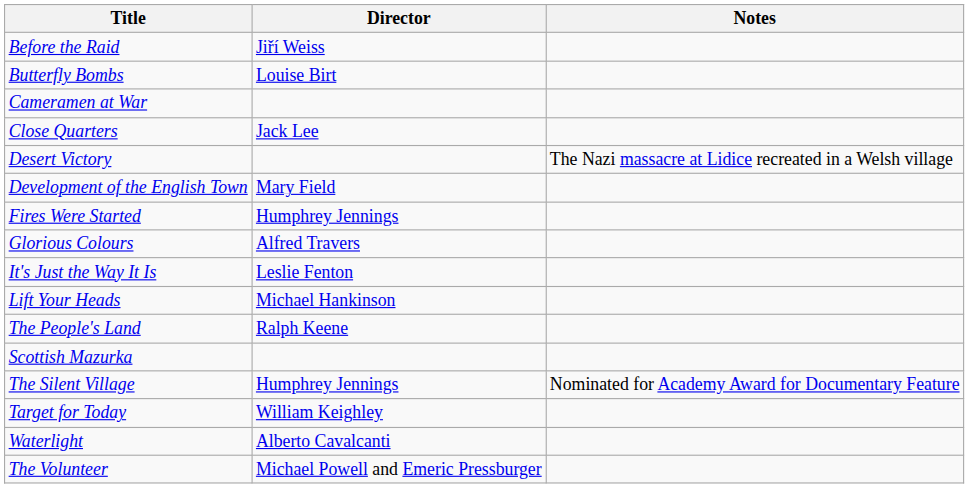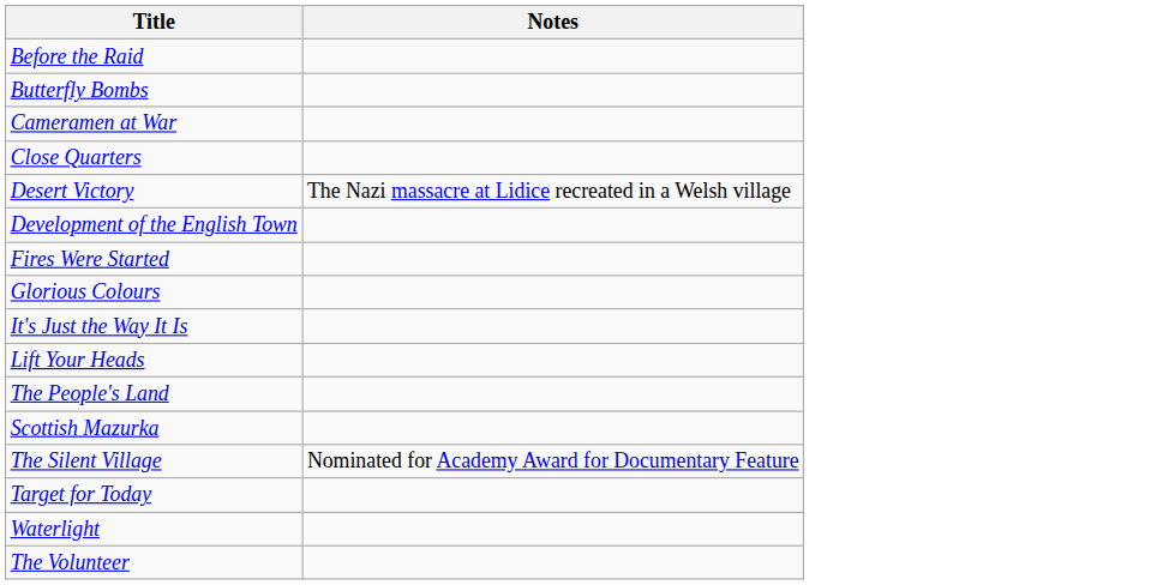- column: Director | Jiří Weiss | Louise Birt | Jack Lee | Mary Field | Humphrey Jennings | Alfred Travers | Leslie Fenton | Michael Hankinson | Ralph Keene | Humphrey Jennings | William Keighley | Alberto Cavalcanti | Michael Powell and Emeric Pressburger
